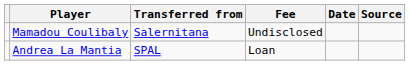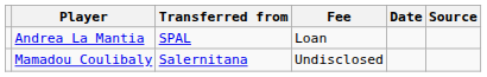rows swapped: Mamadou Coulibaly <-> Andrea La Mantia
